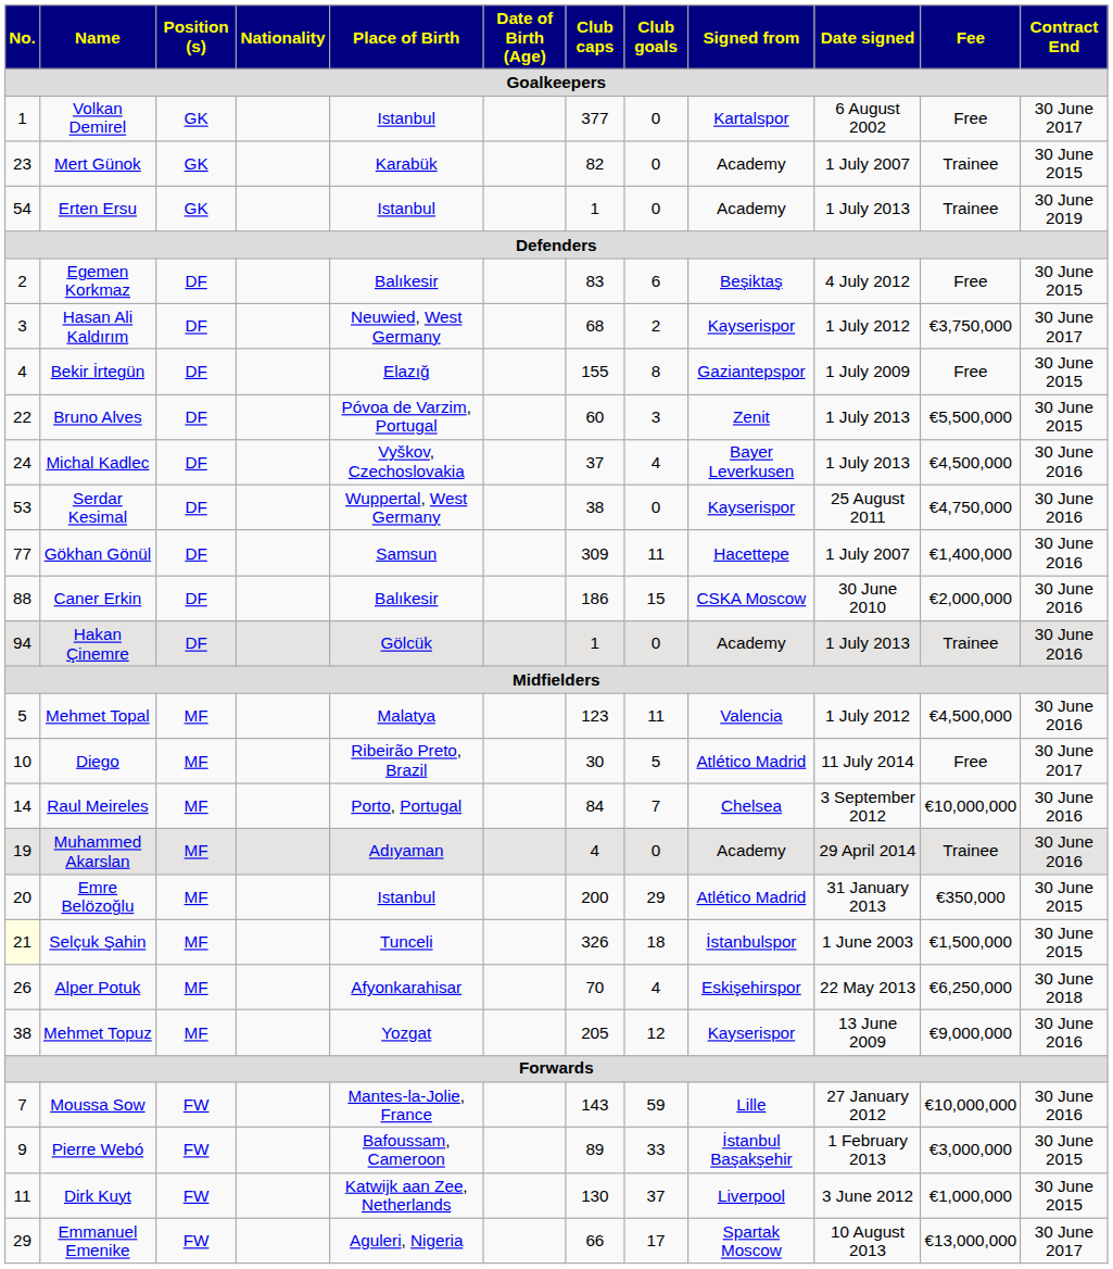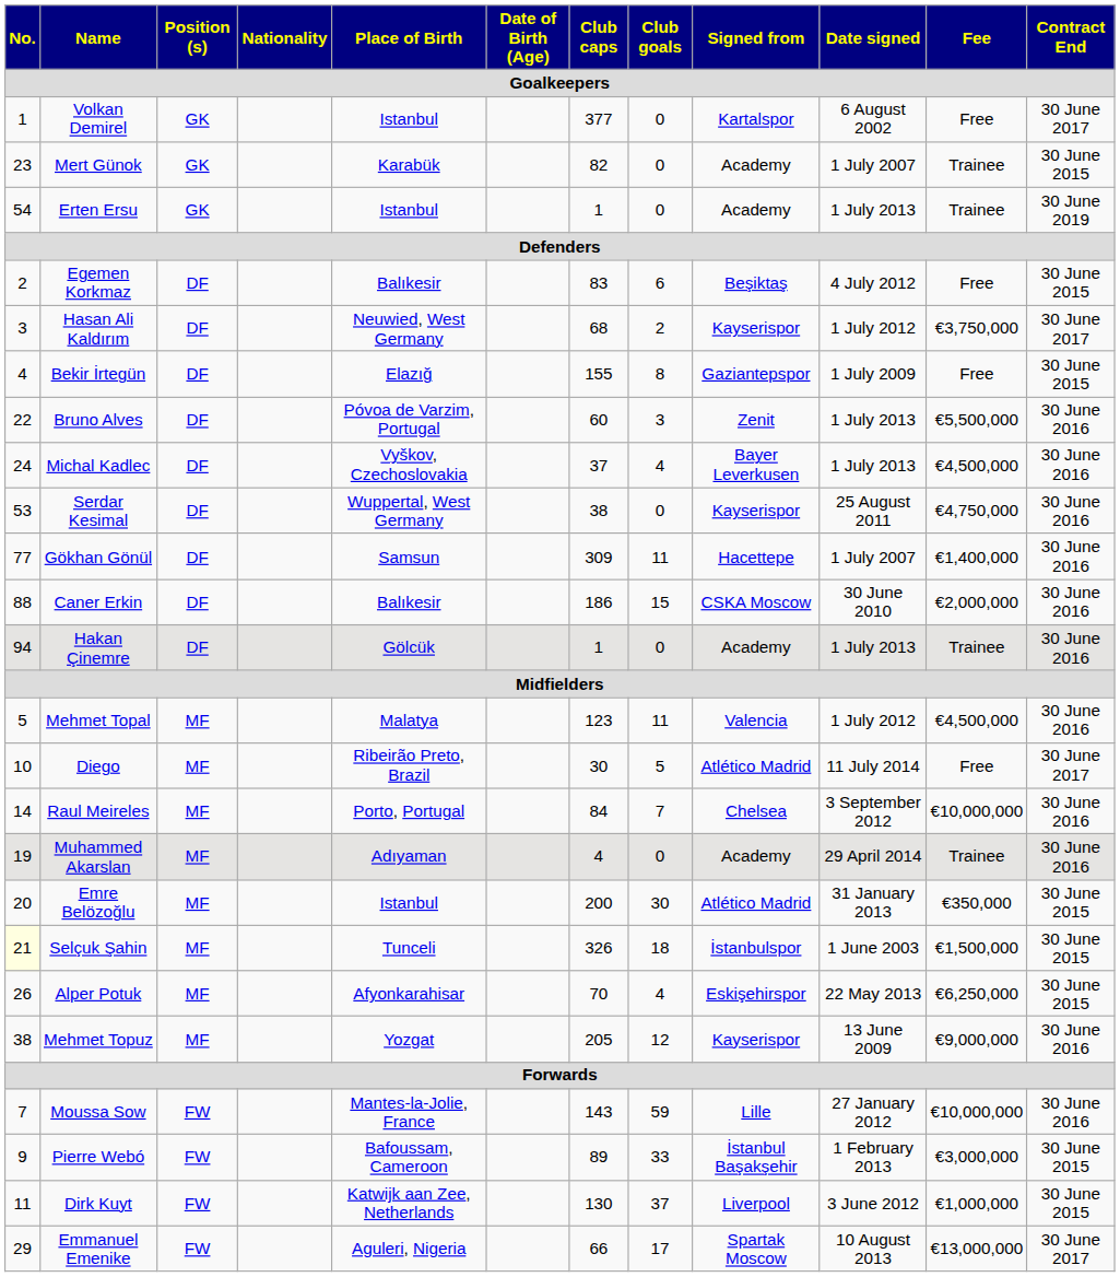Bruno Alves | Contract End: 30 June 2015 -> 30 June 2016
Emre Belözoğlu | Club goals: 29 -> 30
Alper Potuk | Contract End: 30 June 2018 -> 30 June 2015
